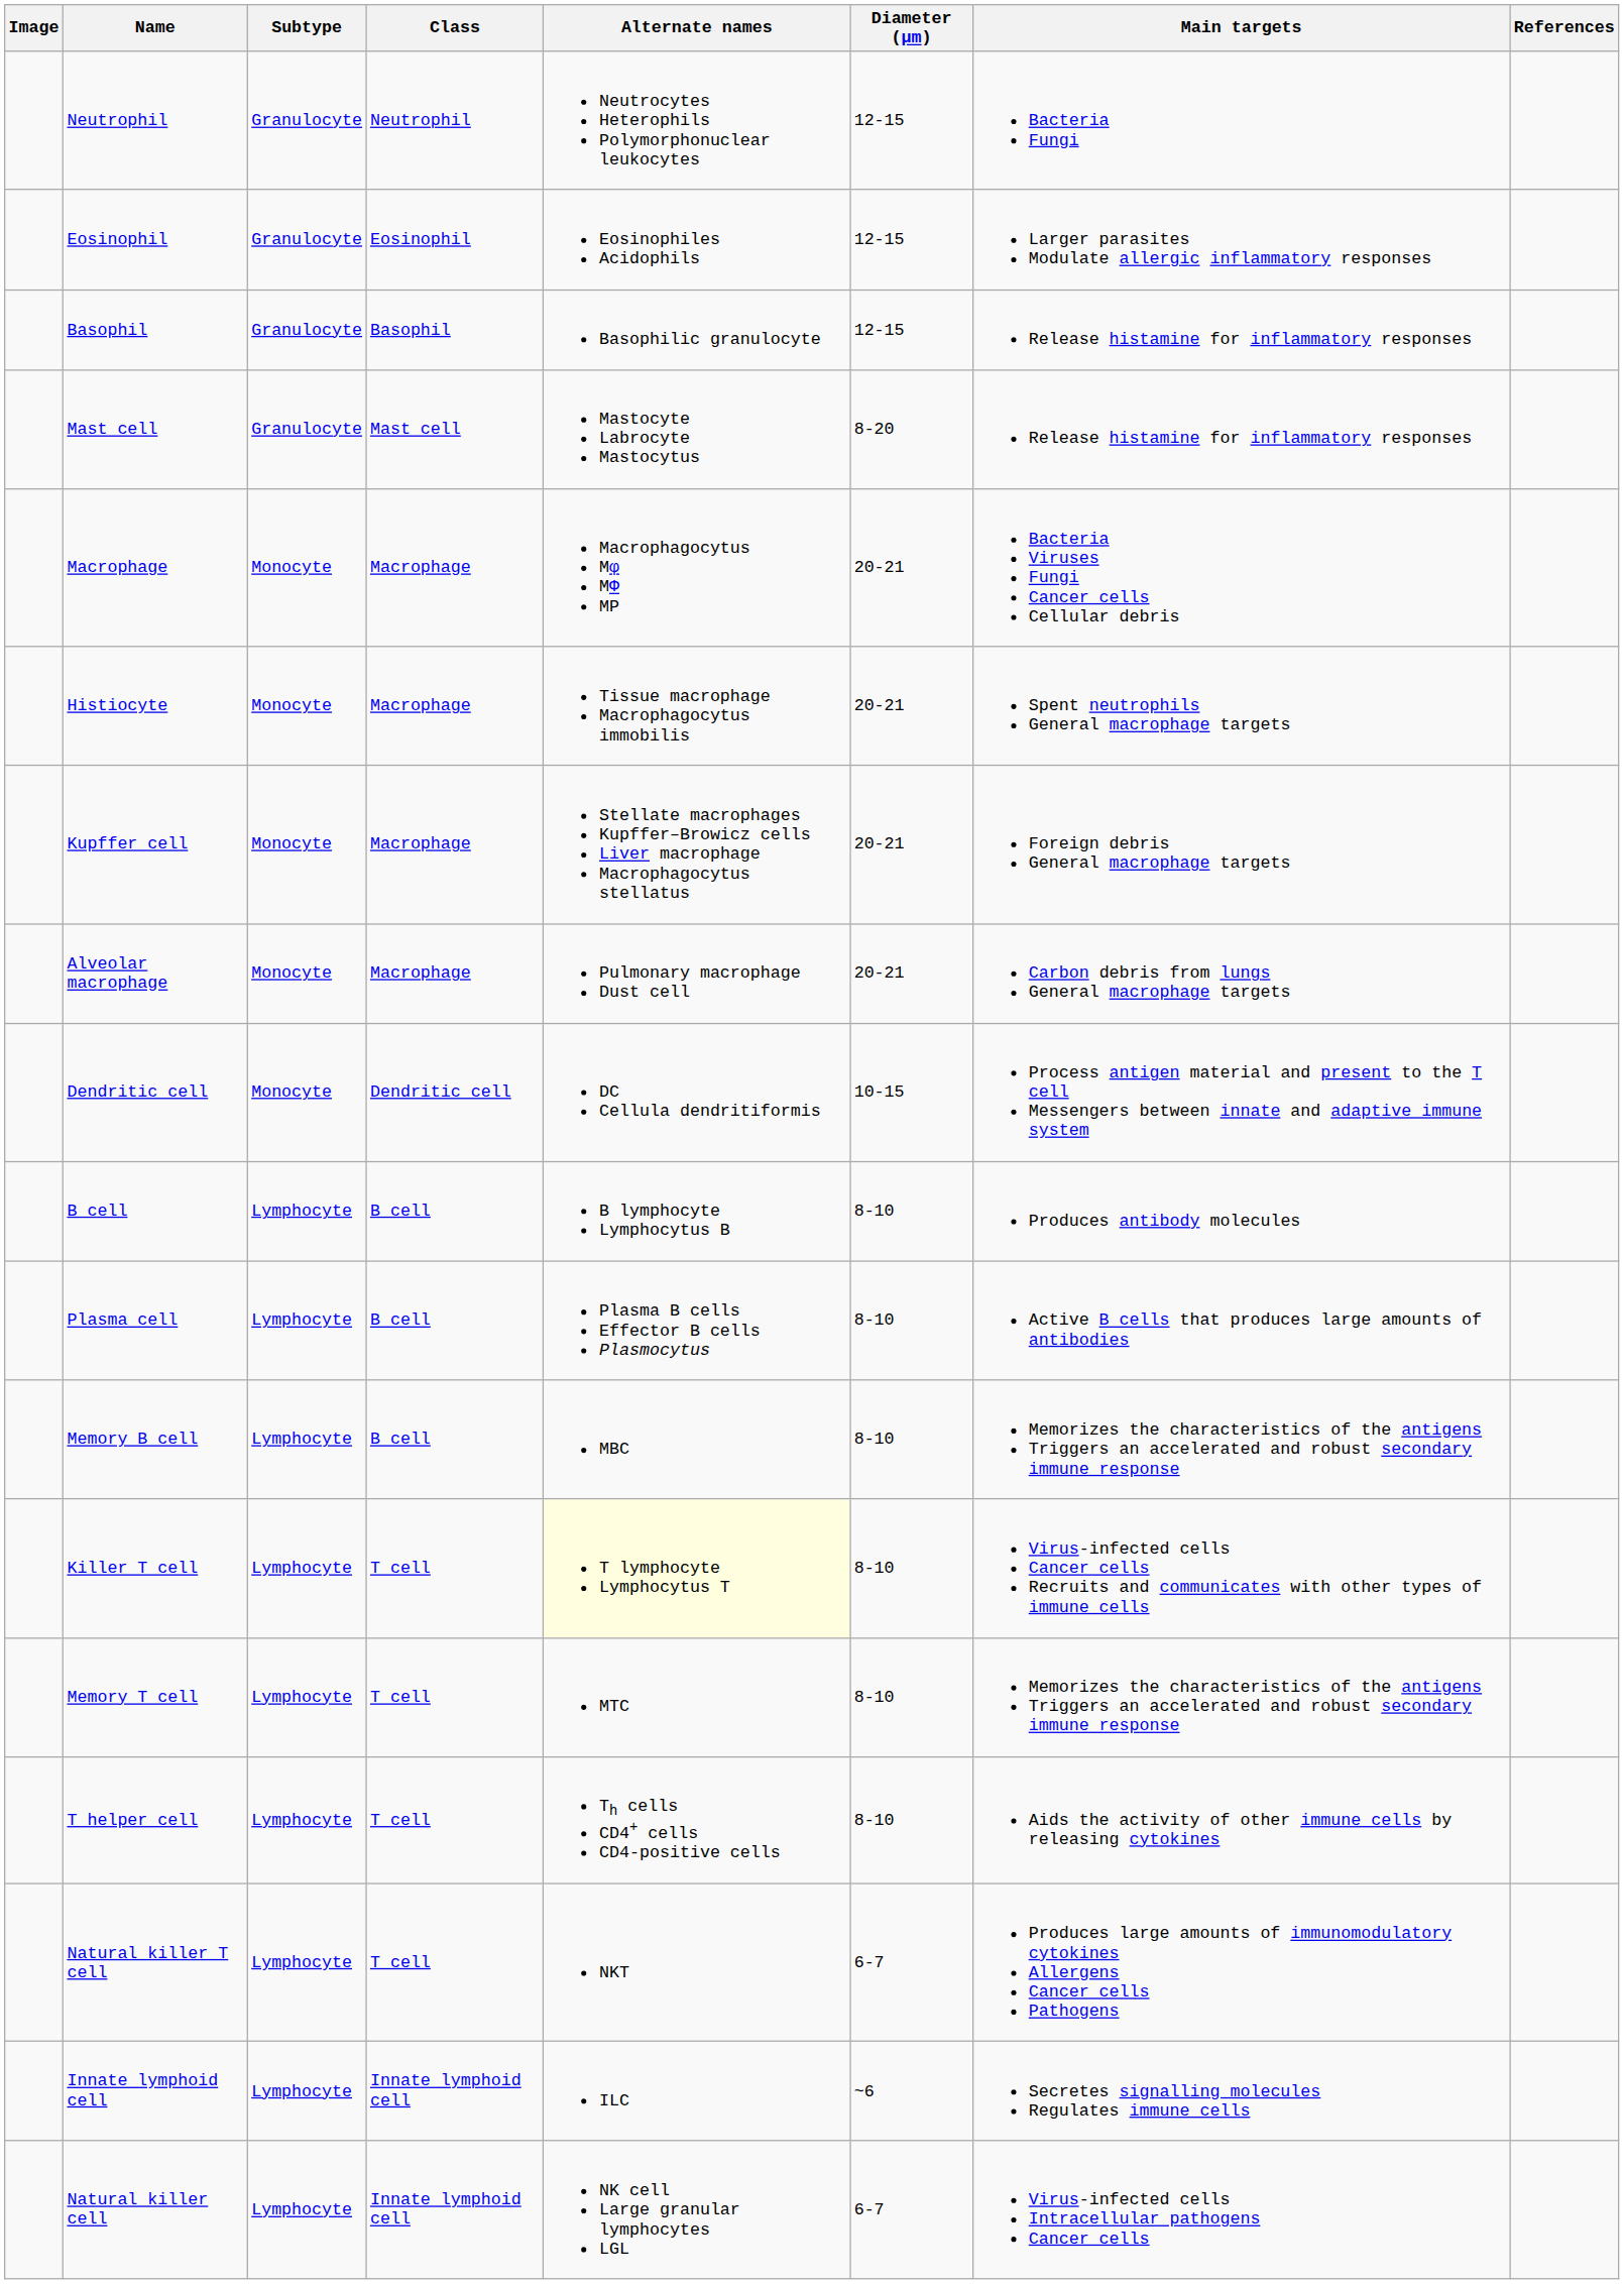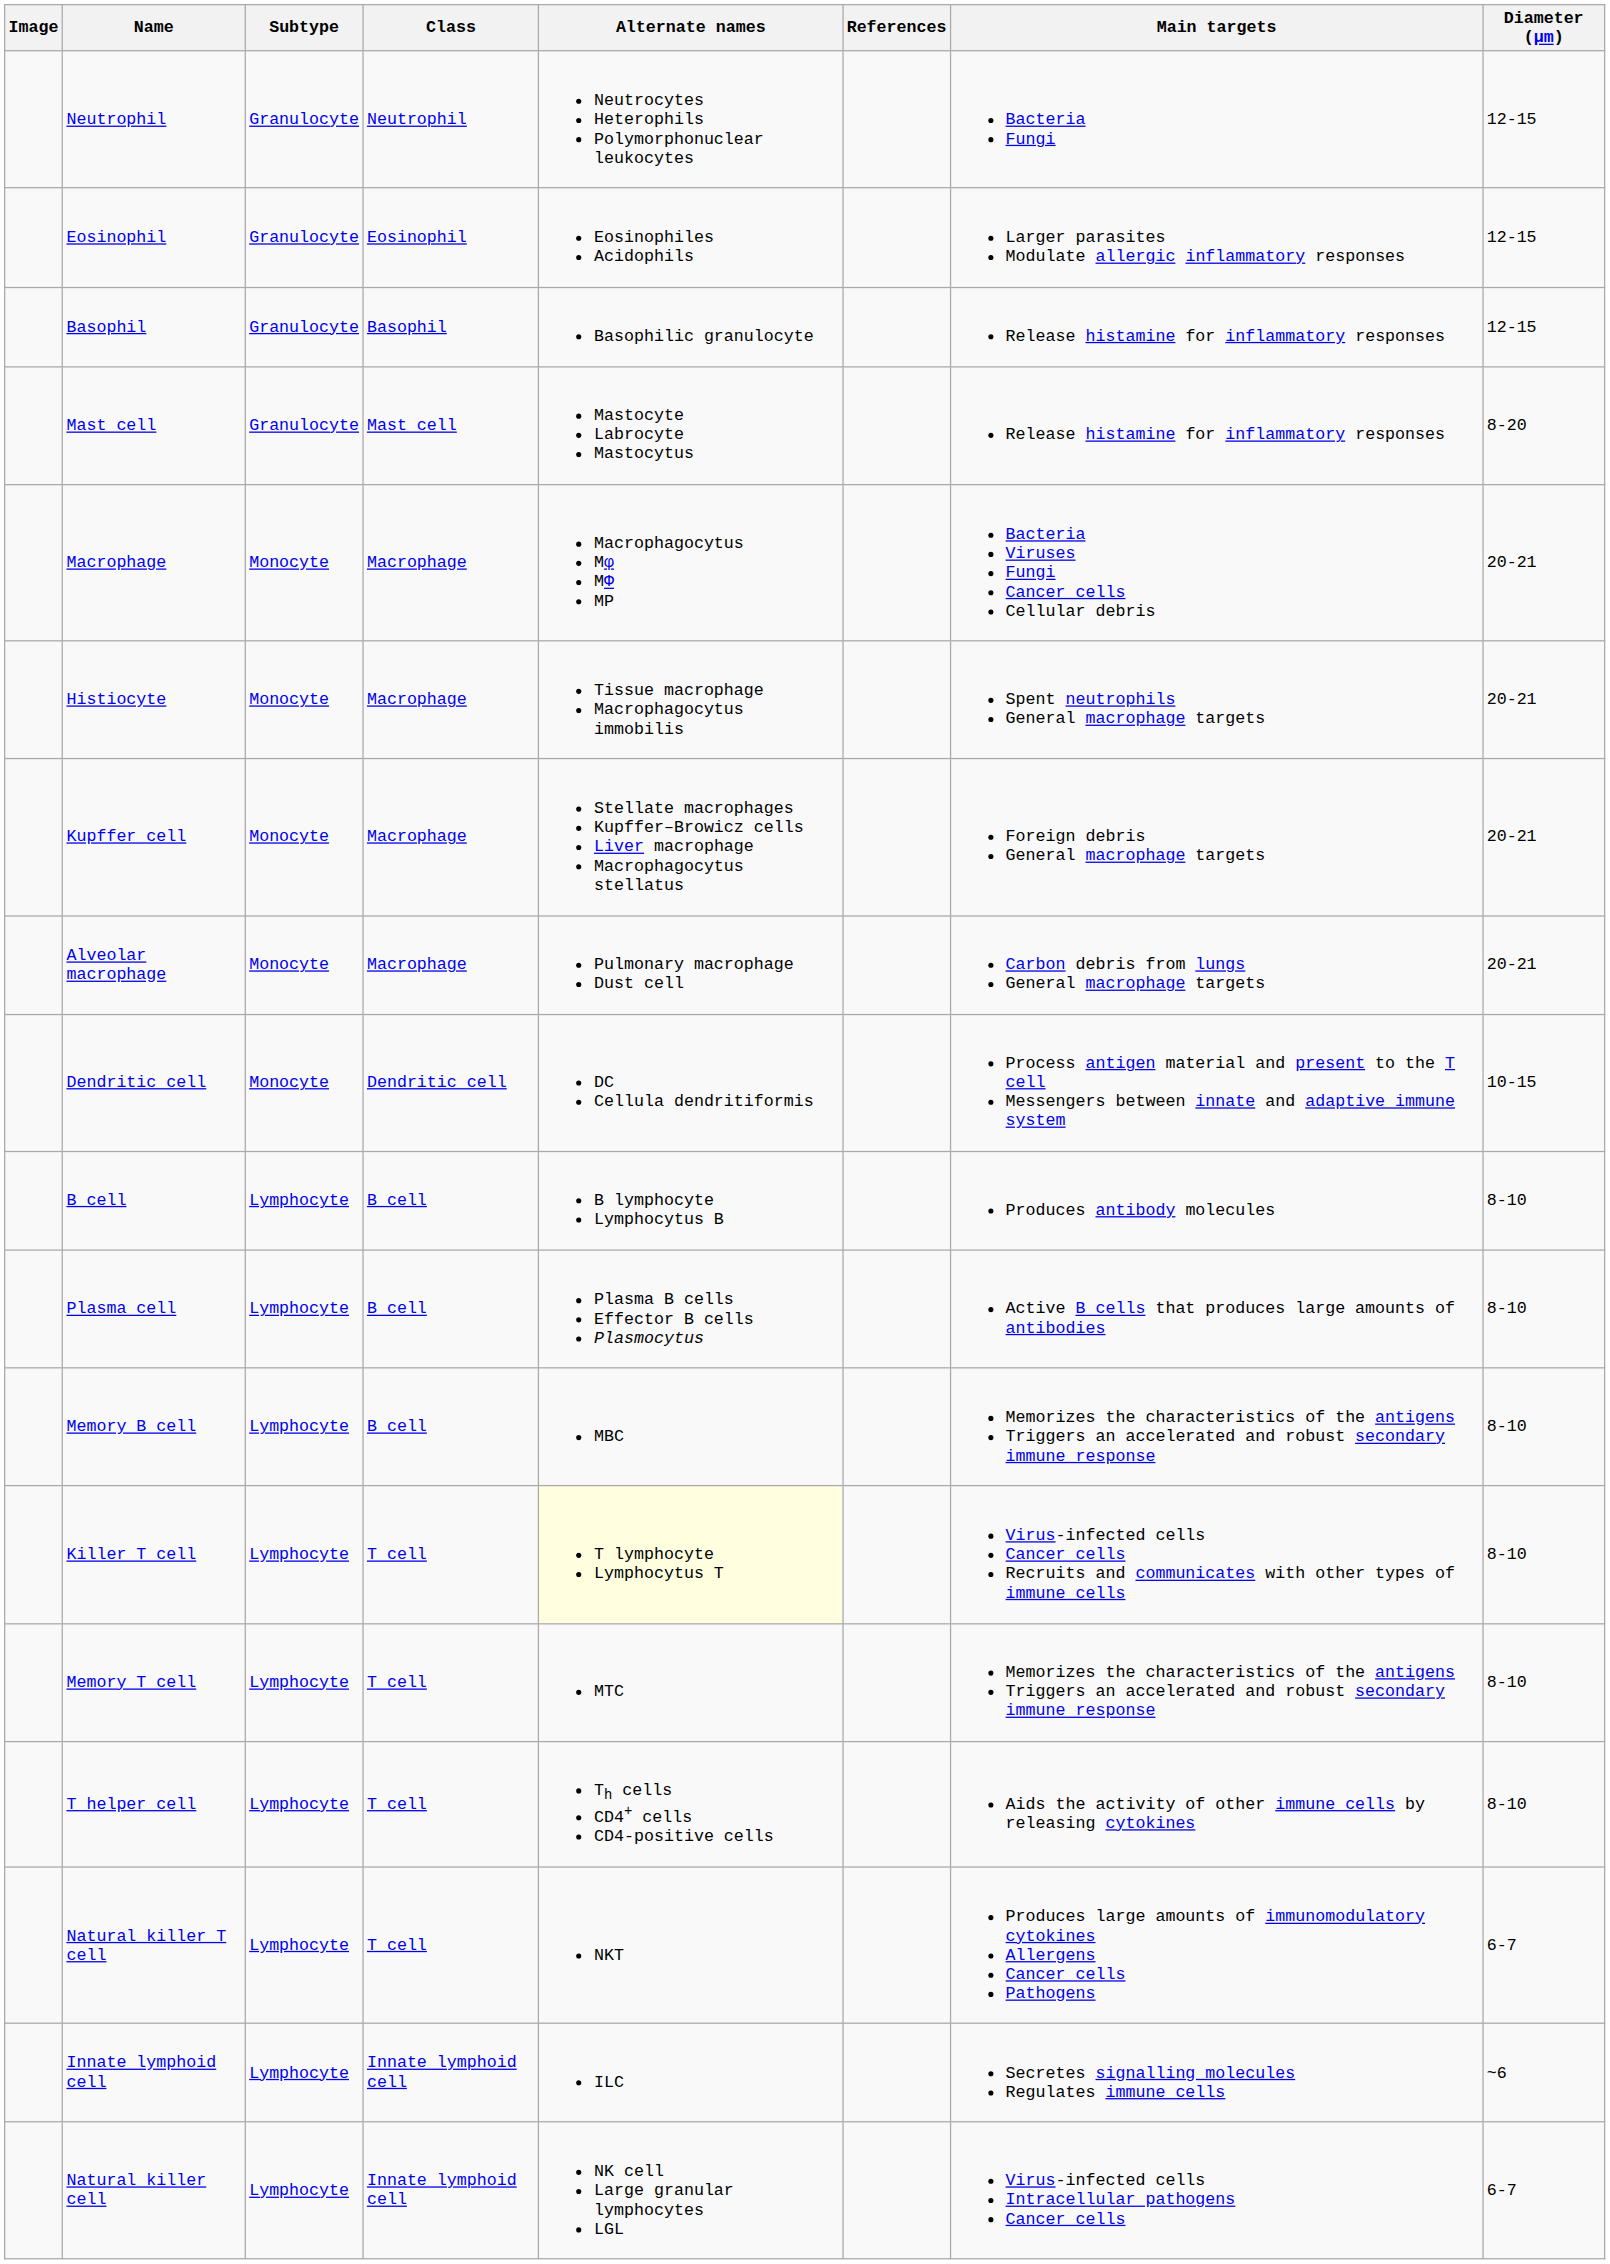columns swapped: Diameter (μm) <-> References
